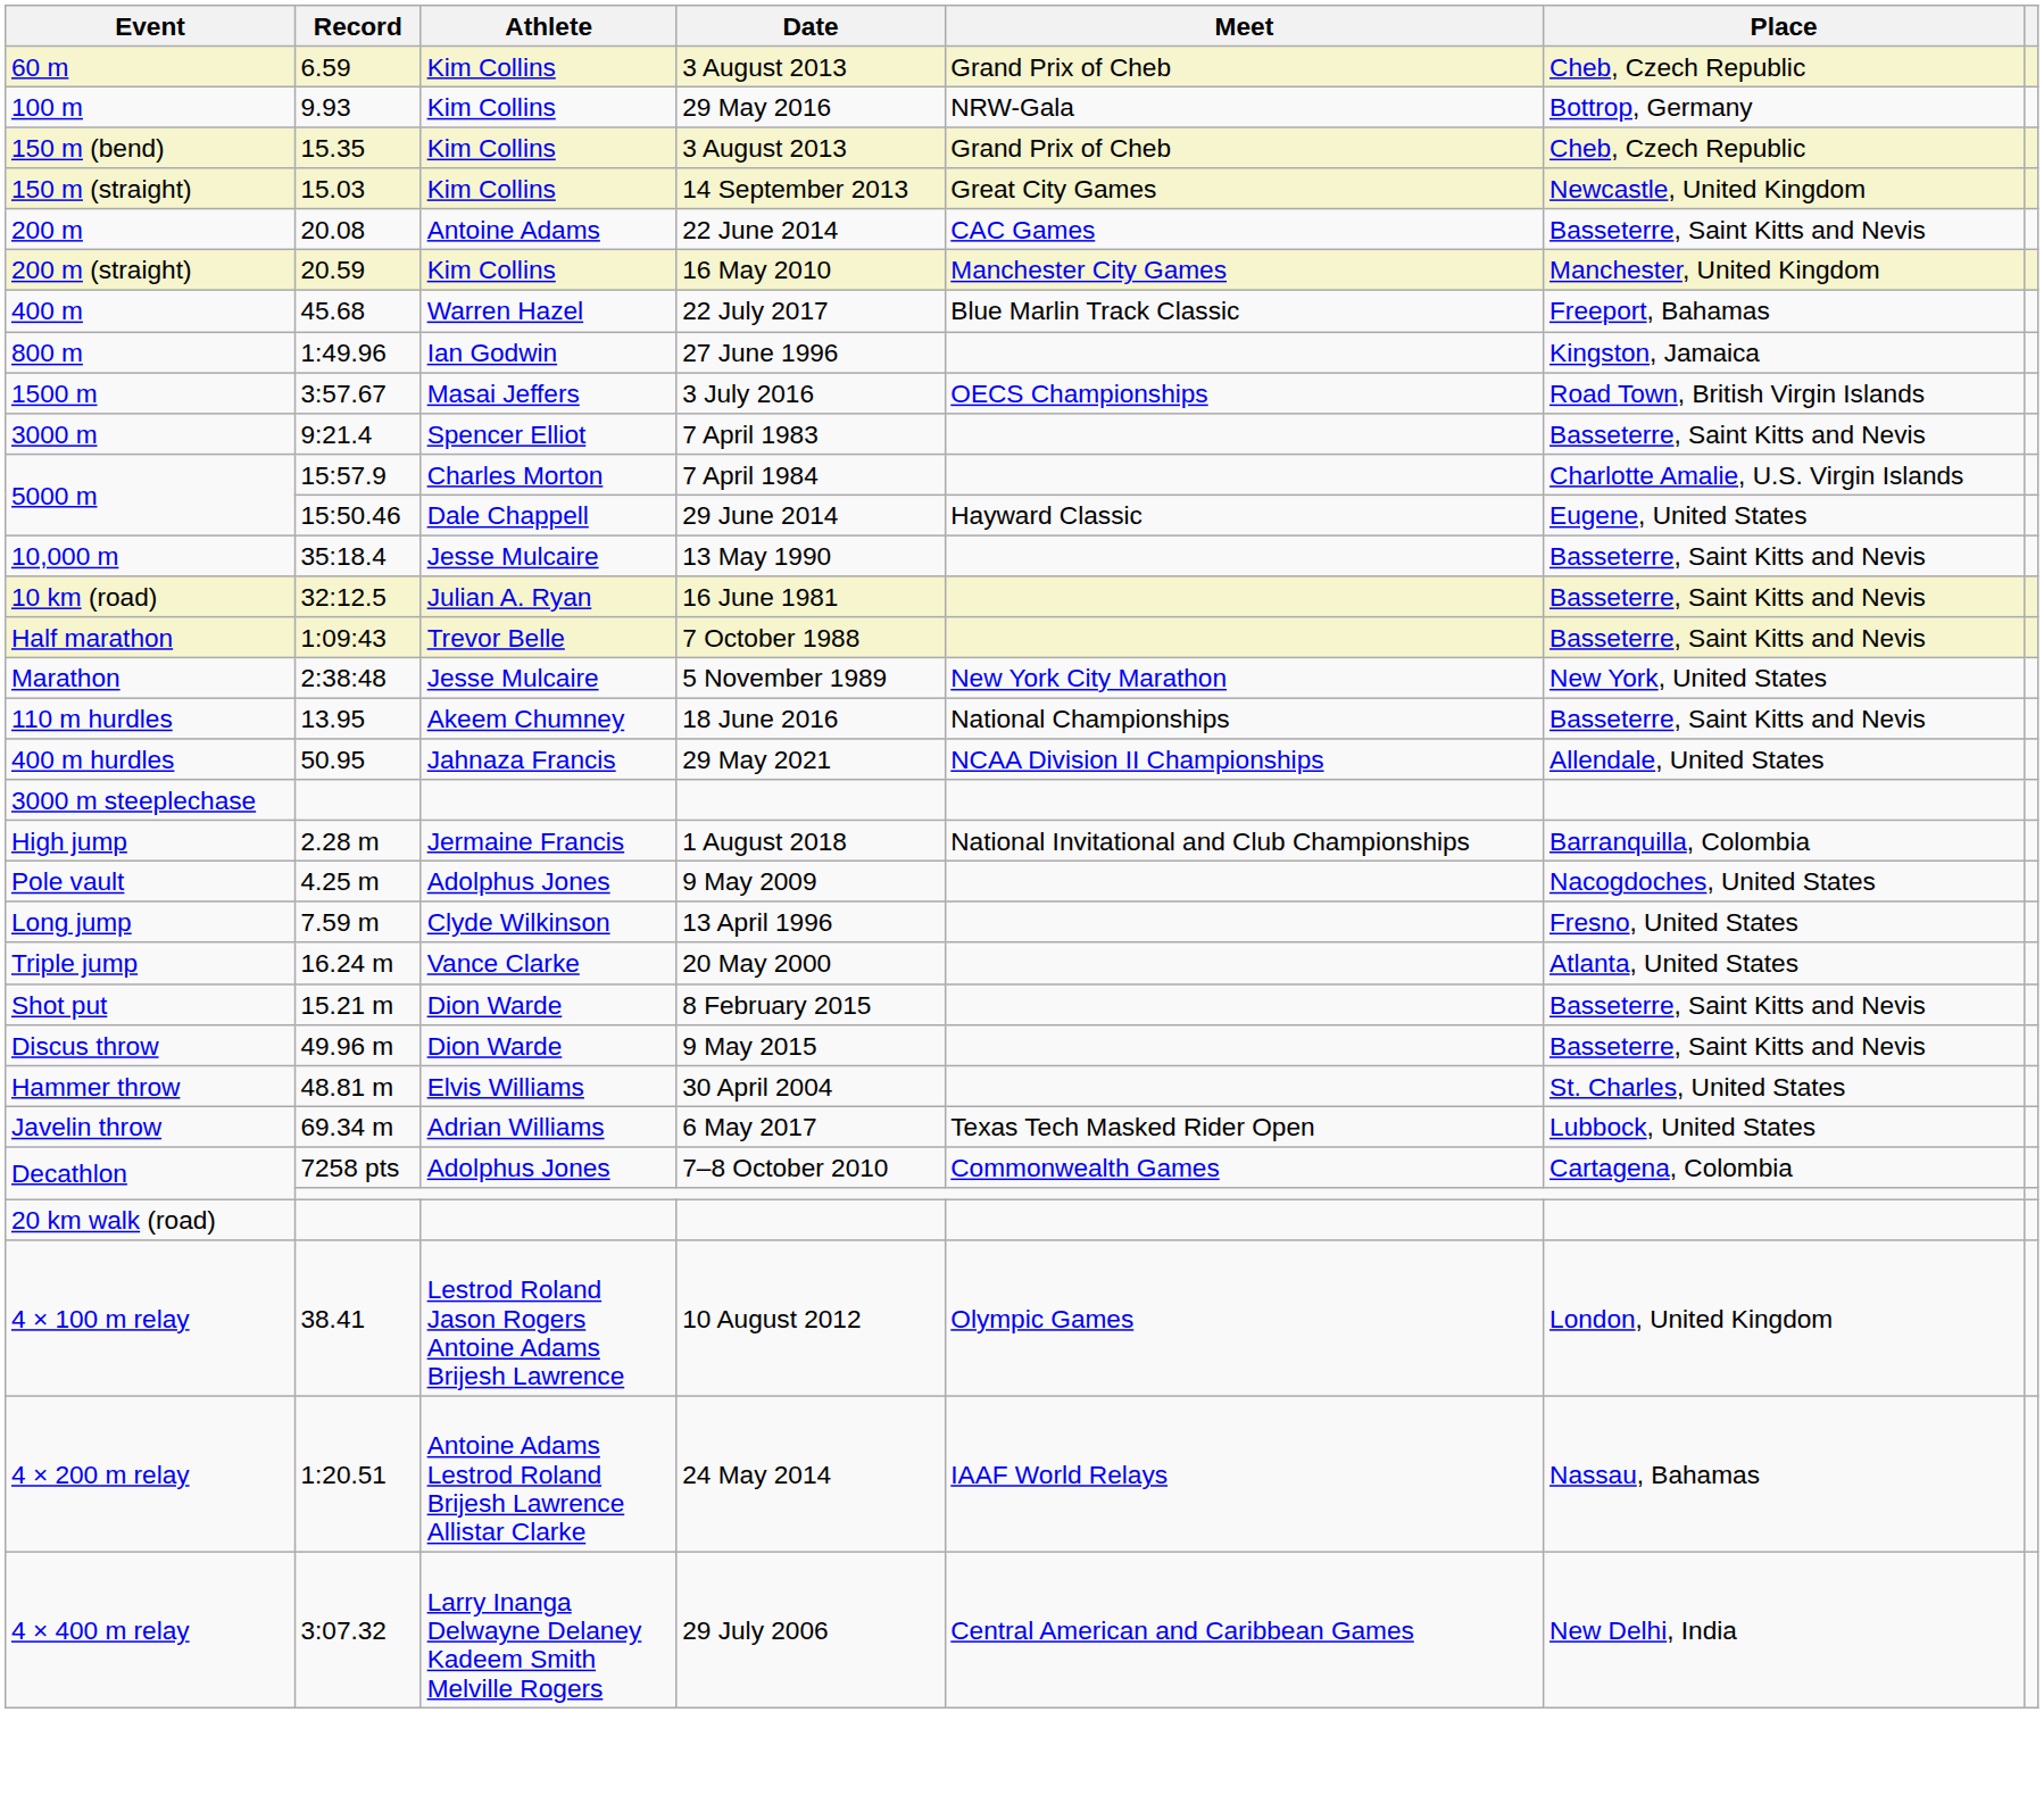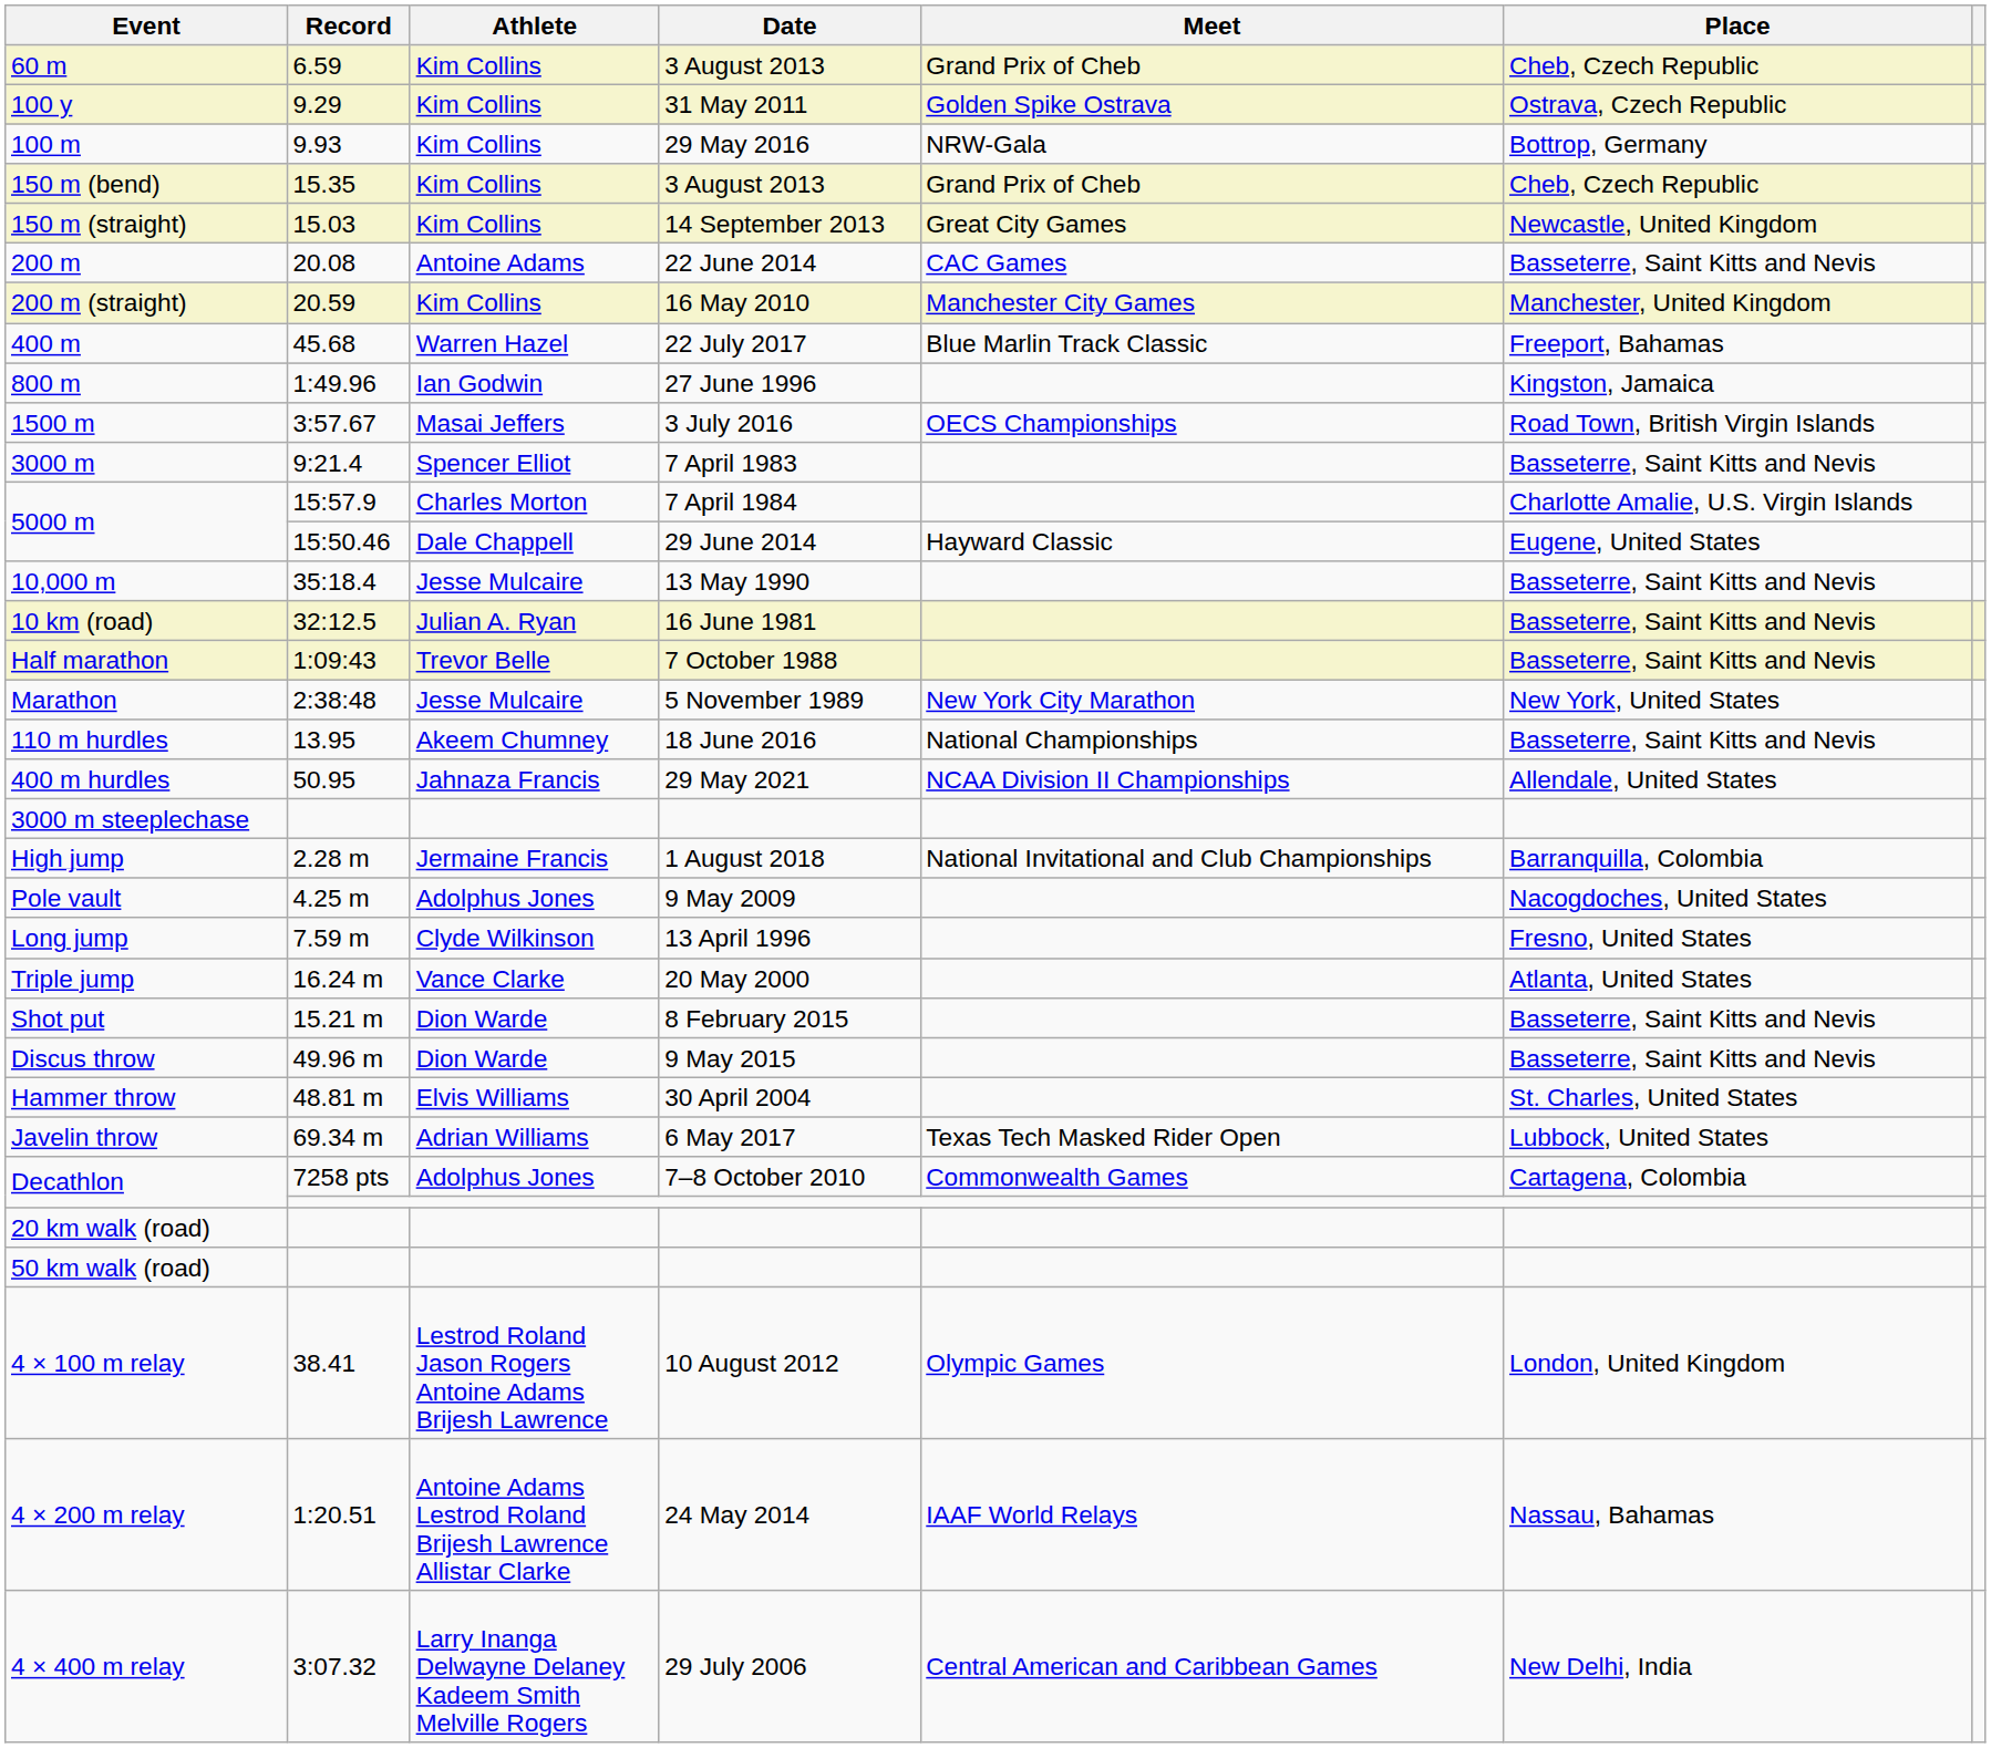+ row: 100 y | 9.29 | Kim Collins | 31 May 2011 | Golden Spike Ostrava | Ostrava, Czech Republic
+ row: 50 km walk (road)
